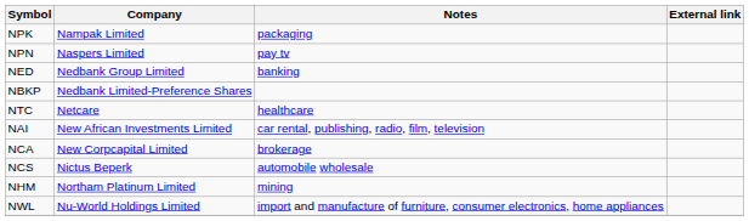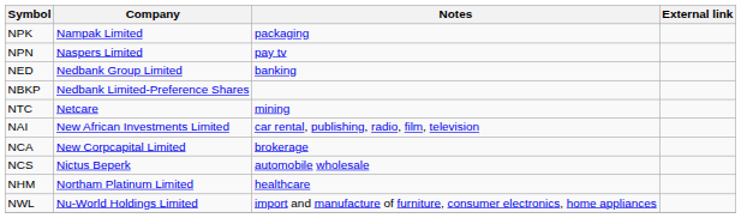NTC | Notes: healthcare -> mining
NHM | Notes: mining -> healthcare
